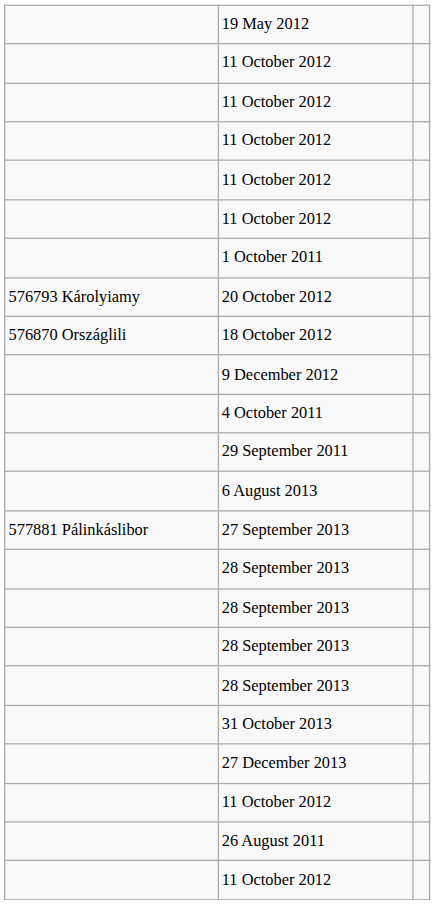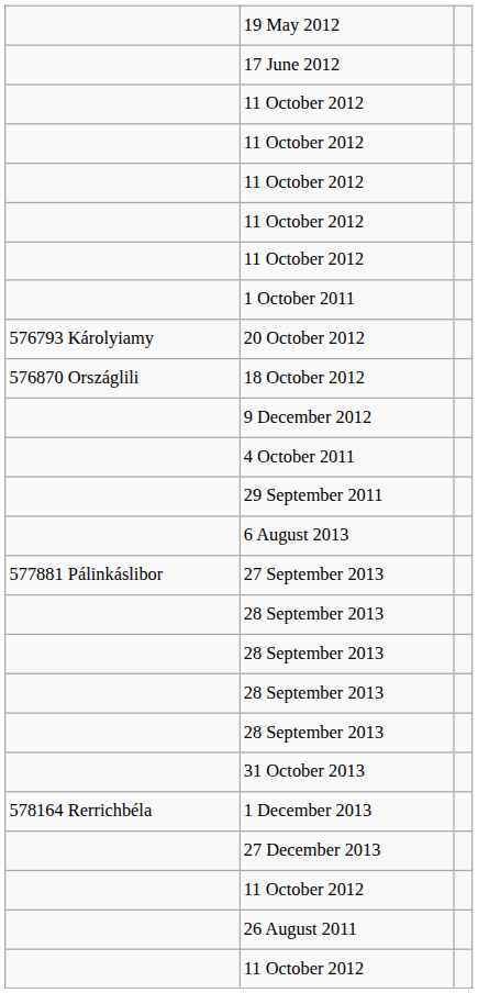+ row: 17 June 2012
+ row: 578164 Rerrichbéla | 1 December 2013
